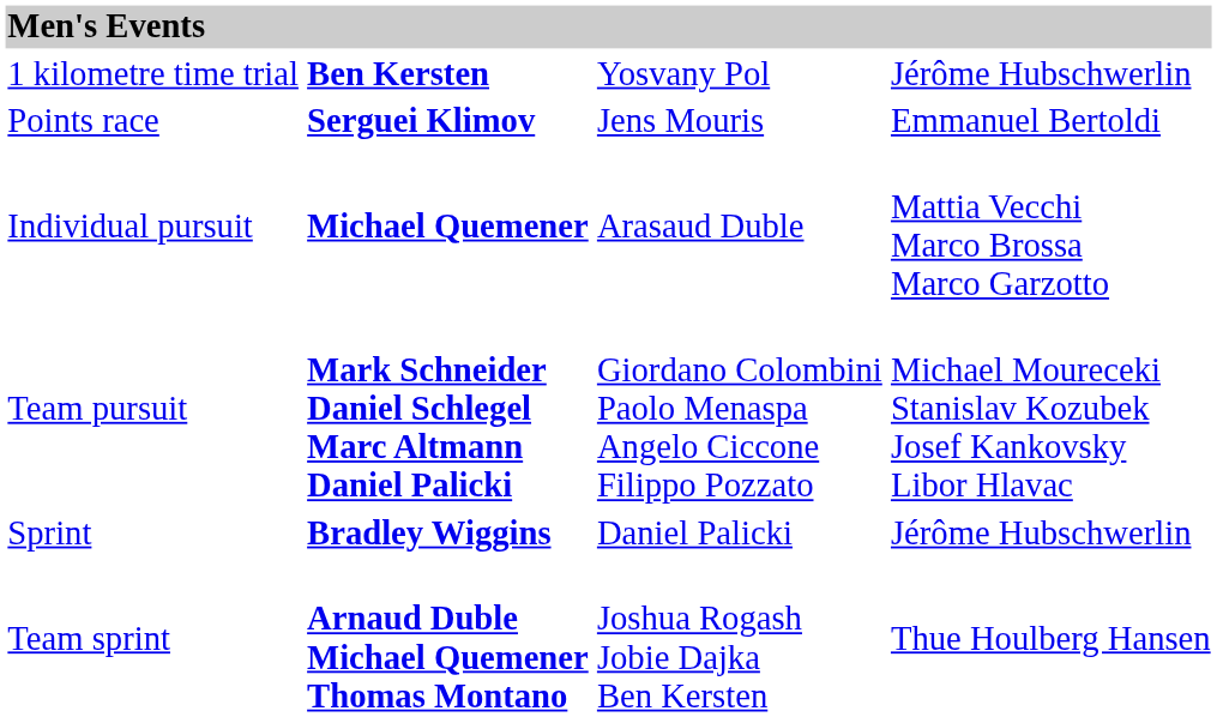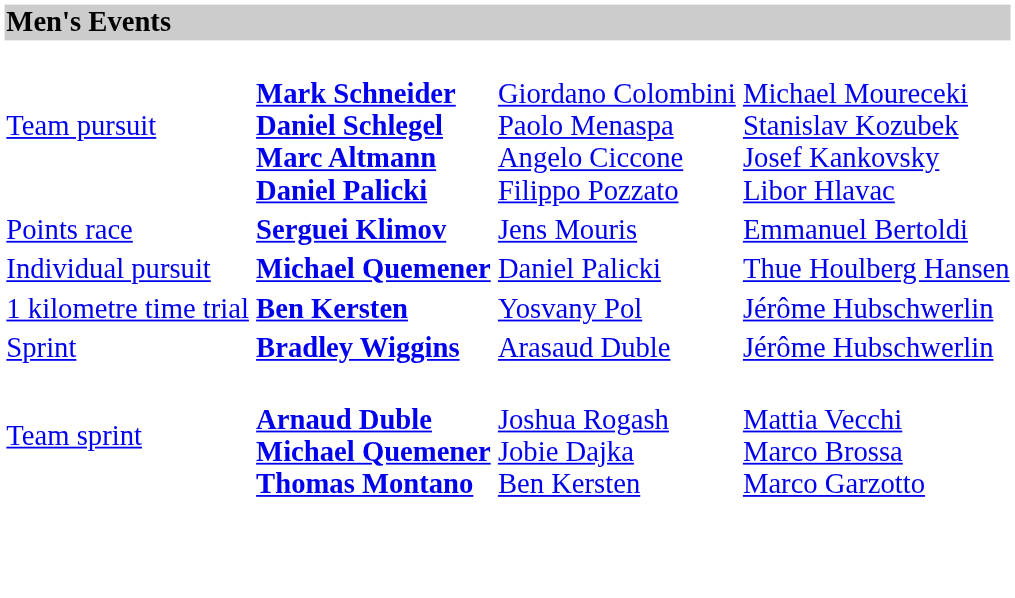rows swapped: 1 kilometre time trial <-> Team pursuit
Individual pursuit | column 3: Arasaud Duble -> Daniel Palicki
Individual pursuit | column 4: Mattia Vecchi Marco Brossa Marco Garzotto -> Thue Houlberg Hansen
Sprint | column 3: Daniel Palicki -> Arasaud Duble
Team sprint | column 4: Thue Houlberg Hansen -> Mattia Vecchi Marco Brossa Marco Garzotto
